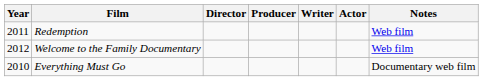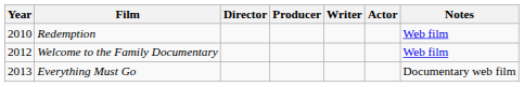Redemption | Year: 2011 -> 2010
Everything Must Go | Year: 2010 -> 2013
